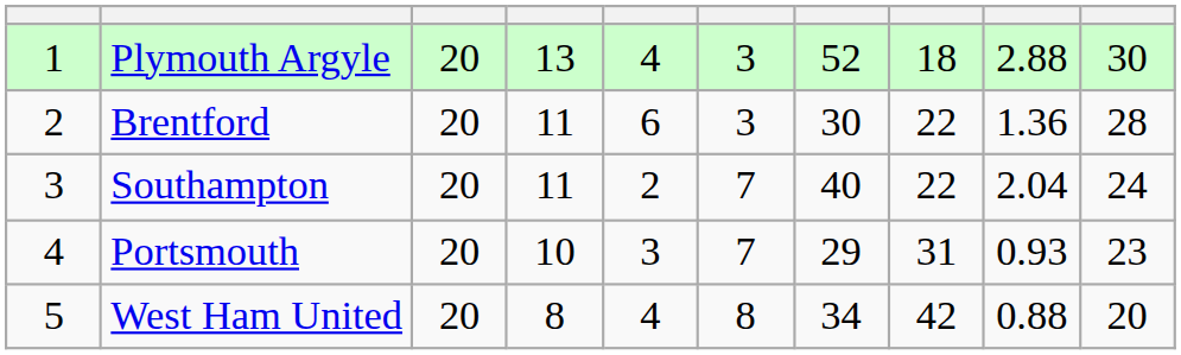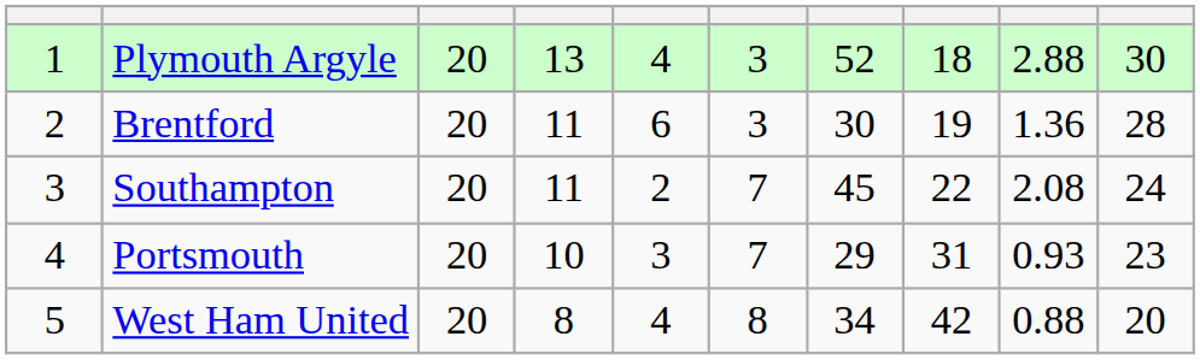Brentford | column 8: 22 -> 19
Southampton | column 7: 40 -> 45
Southampton | column 9: 2.04 -> 2.08
